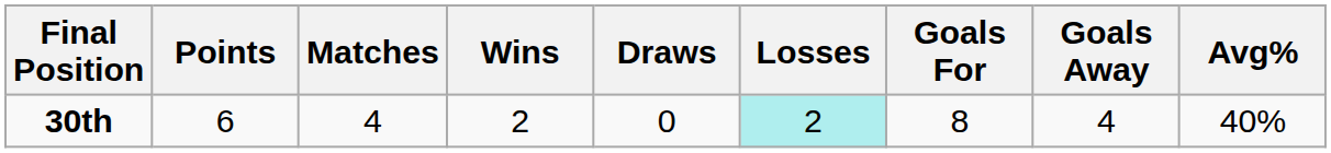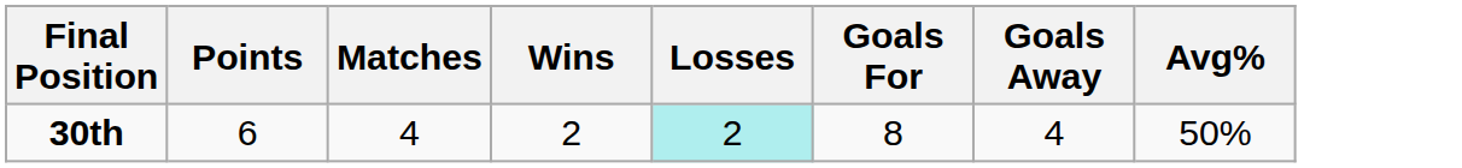- column: Draws | 0
30th | Avg%: 40% -> 50%
